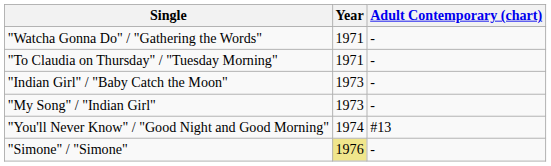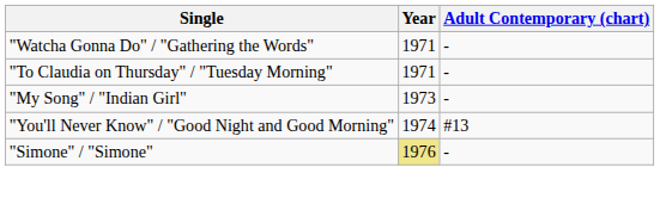- row: "Indian Girl" / "Baby Catch the Moon" | 1973 | -
